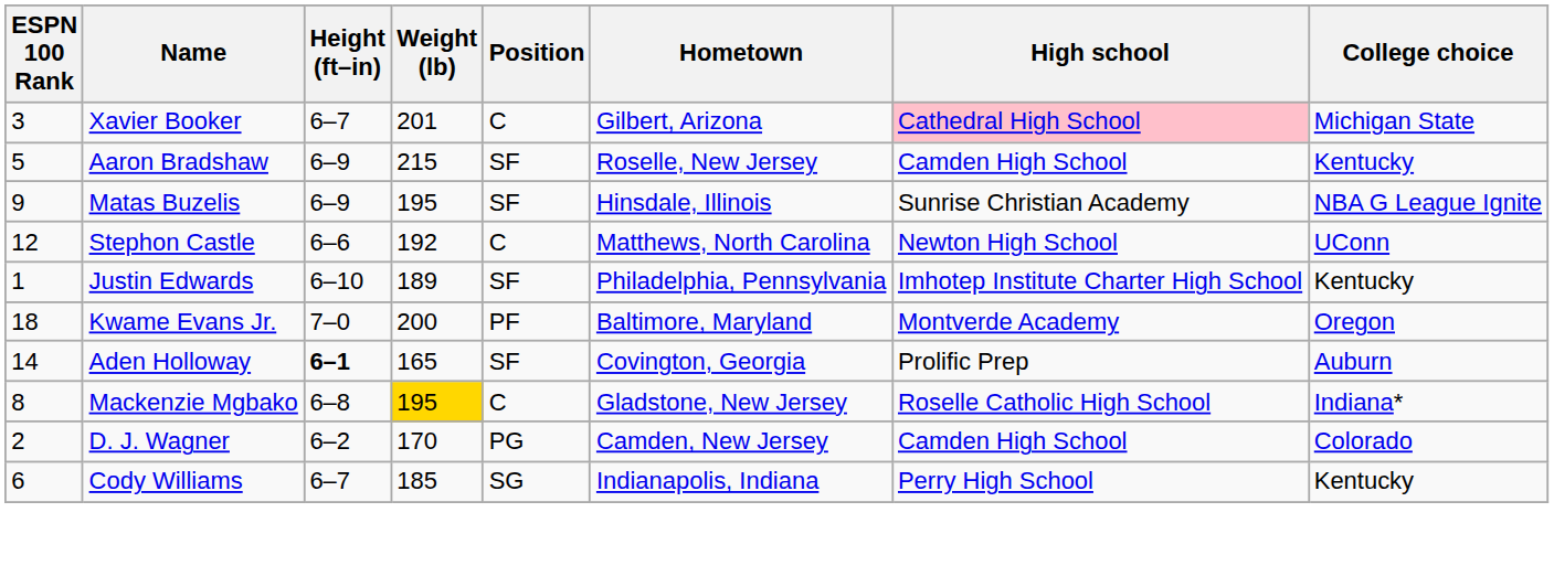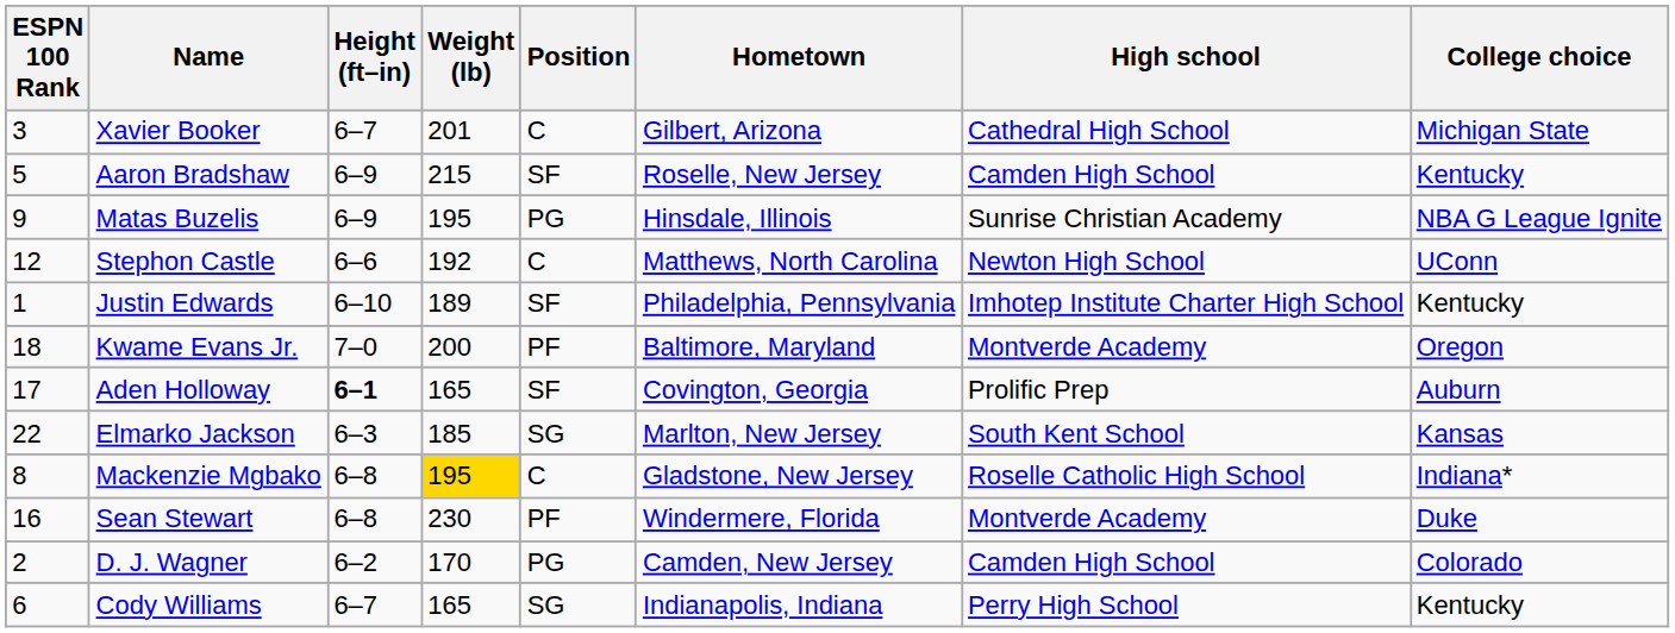Xavier Booker | High school: pink background -> no background
Matas Buzelis | Position: SF -> PG
Aden Holloway | ESPN 100 Rank: 14 -> 17
+ row: 22 | Elmarko Jackson | 6–3 | 185 | SG | Marlton, New Jersey | South Kent School | Kansas
+ row: 16 | Sean Stewart | 6–8 | 230 | PF | Windermere, Florida | Montverde Academy | Duke
Cody Williams | Weight (lb): 185 -> 165
